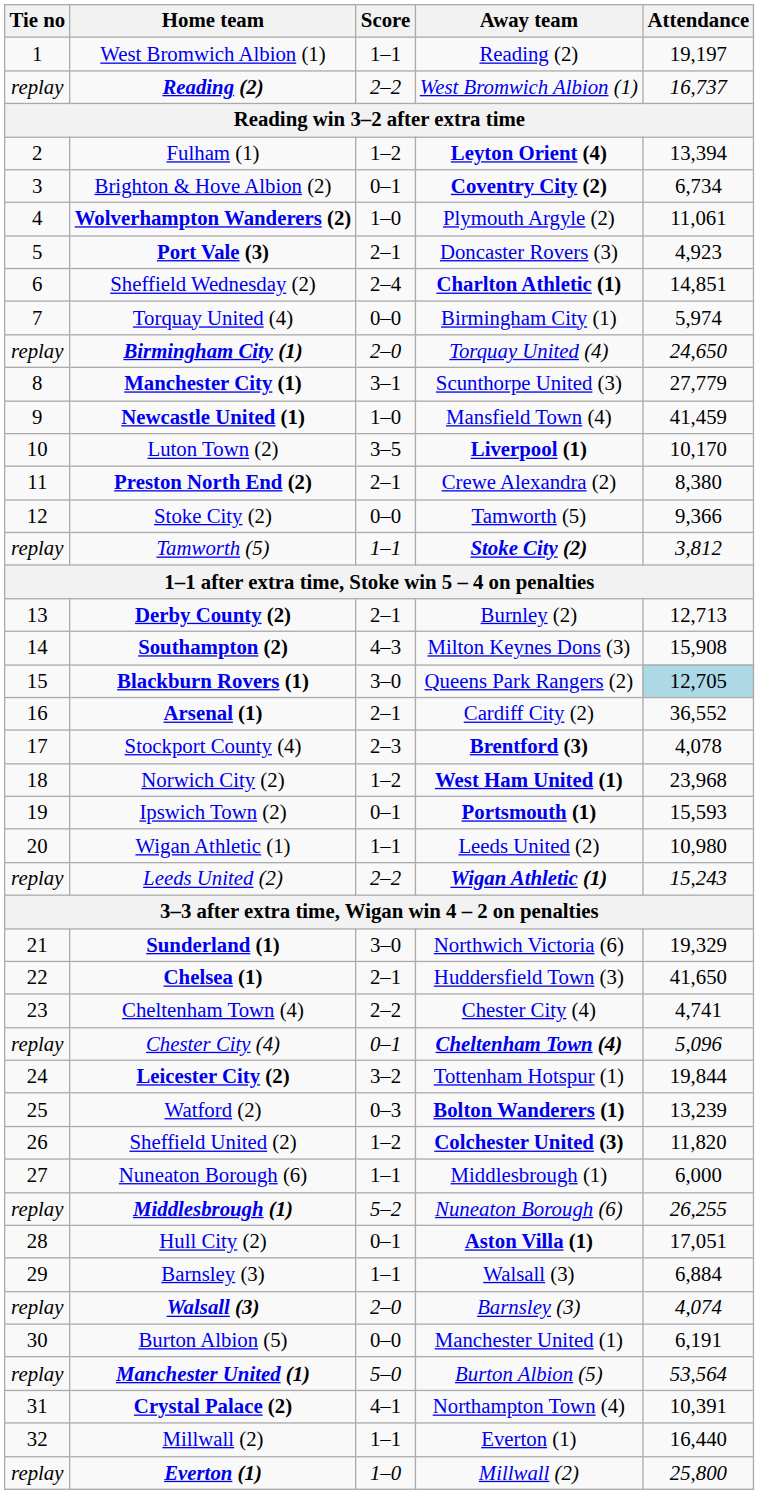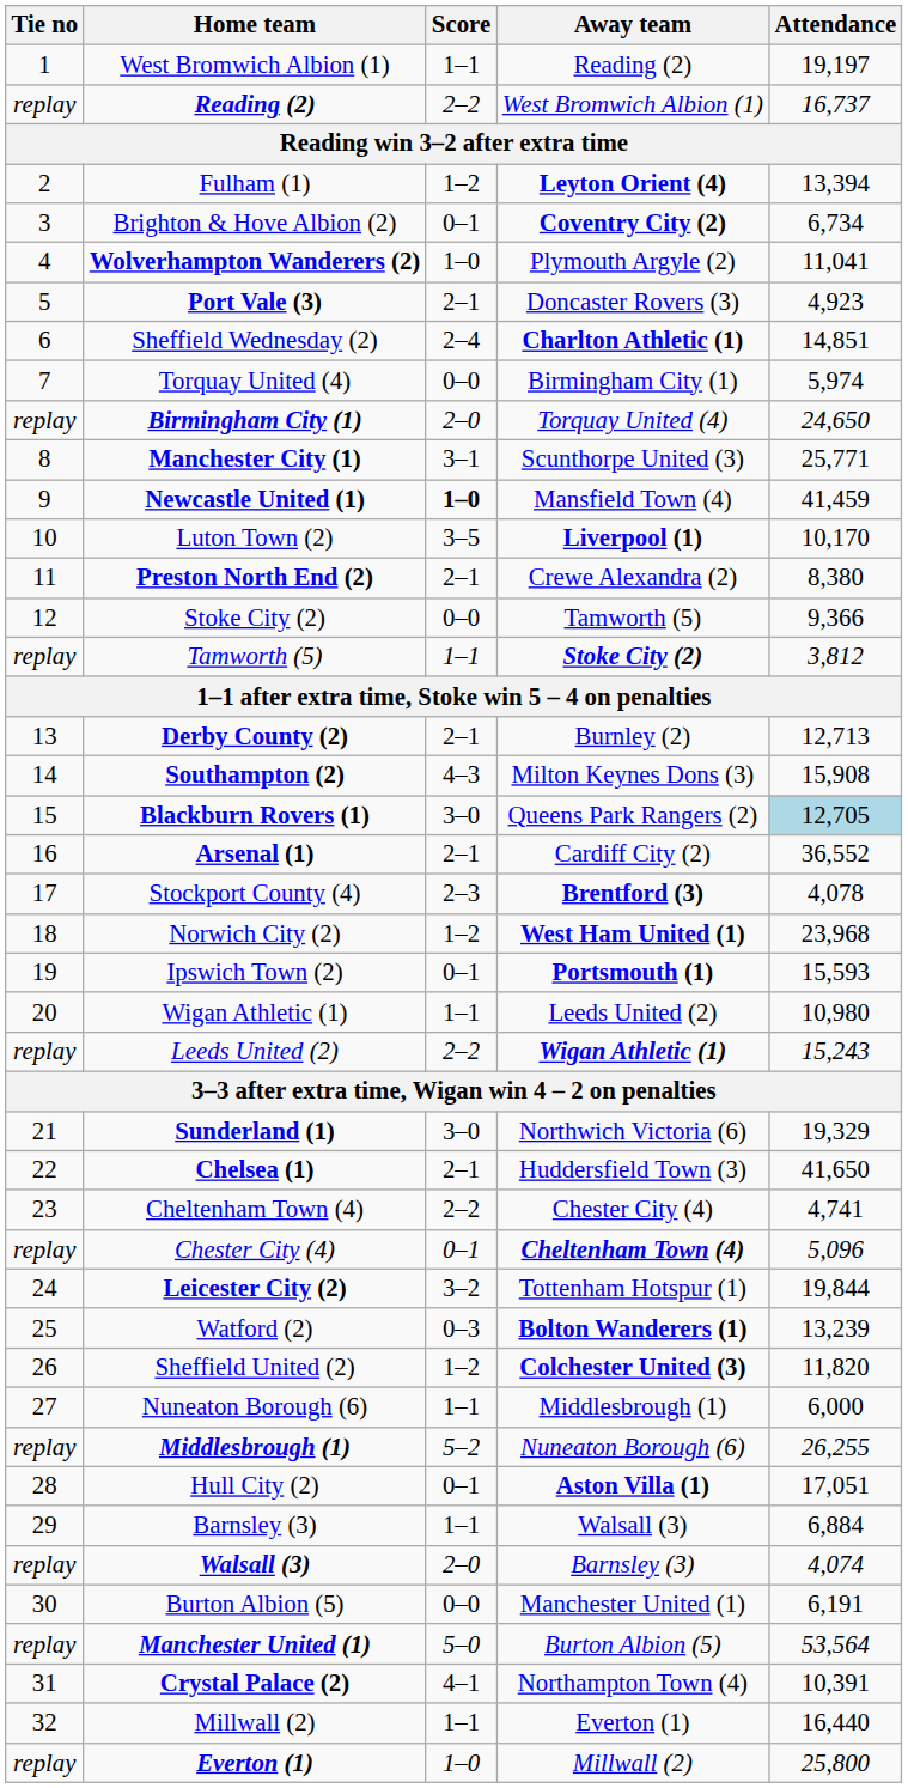Wolverhampton Wanderers (2) | Attendance: 11,061 -> 11,041
Manchester City (1) | Attendance: 27,779 -> 25,771
Newcastle United (1) | Score: normal -> bold
